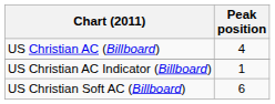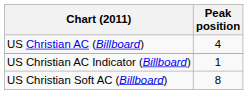US Christian Soft AC (Billboard) | Peak position: 6 -> 8
